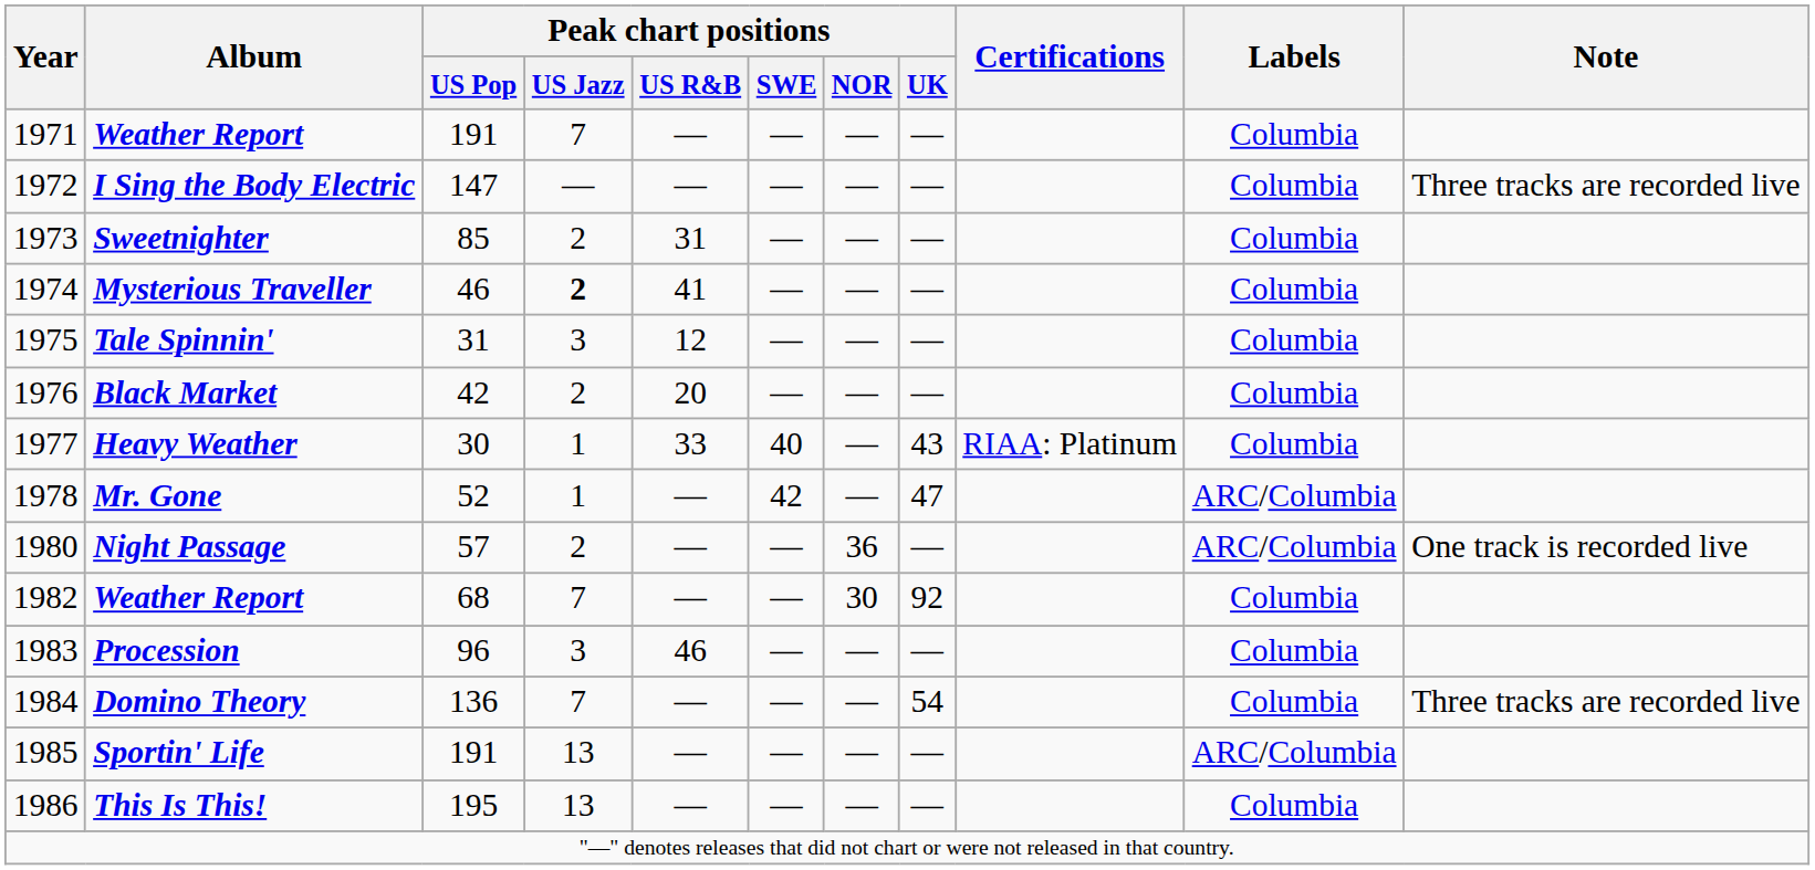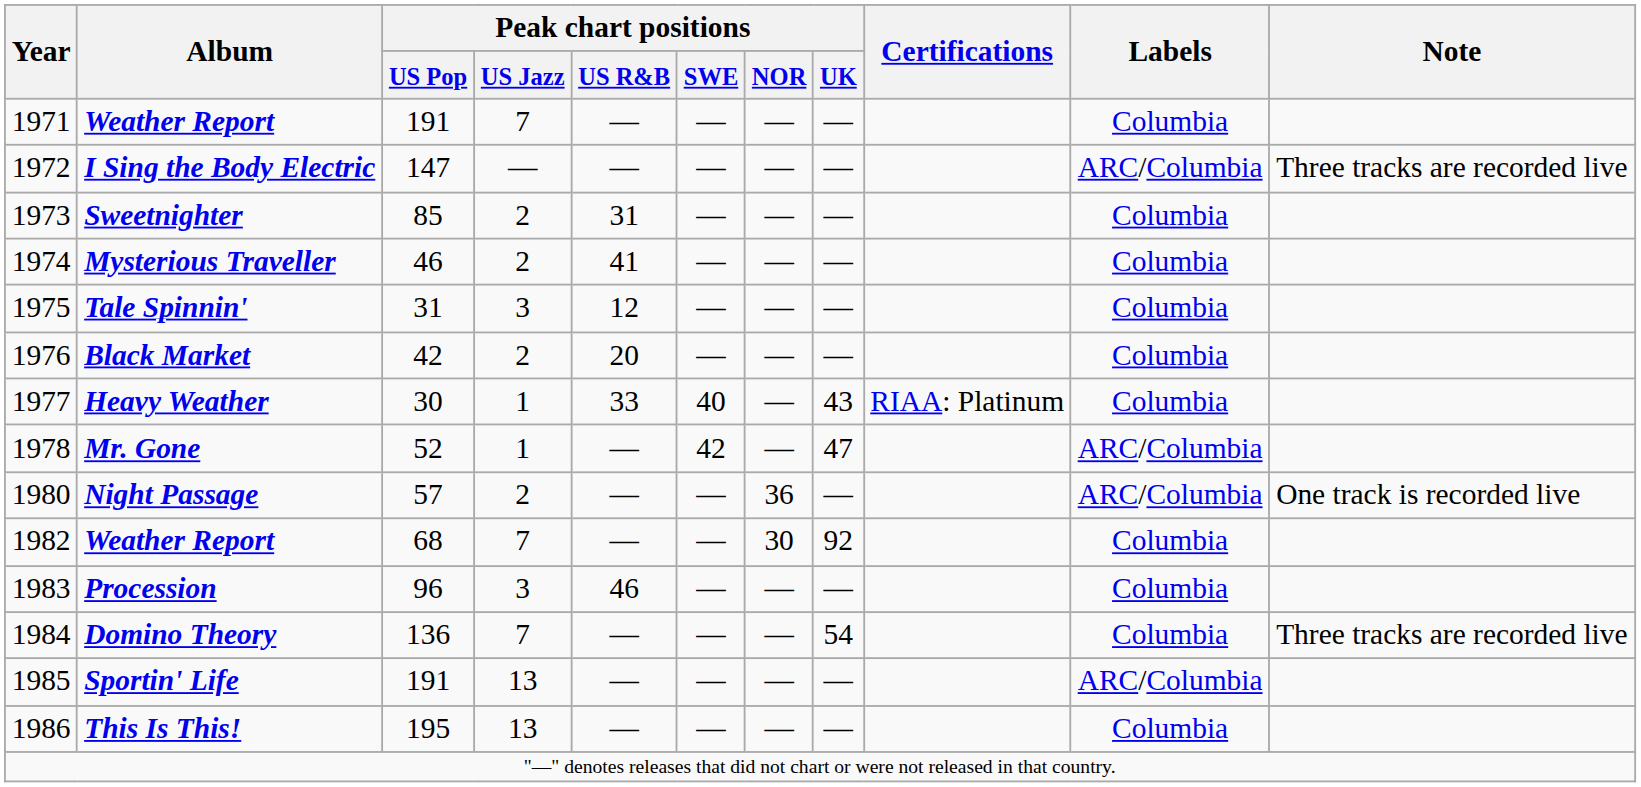I Sing the Body Electric | Labels: Columbia -> ARC/Columbia
Mysterious Traveller | Peak chart positions / US Jazz: bold -> normal
